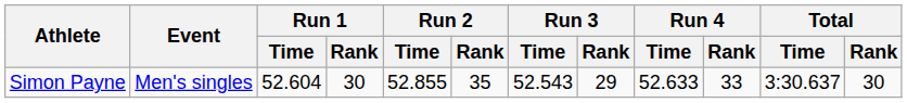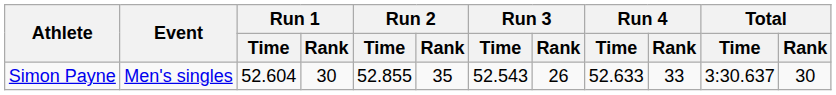Simon Payne | Run 3 / Rank: 29 -> 26
